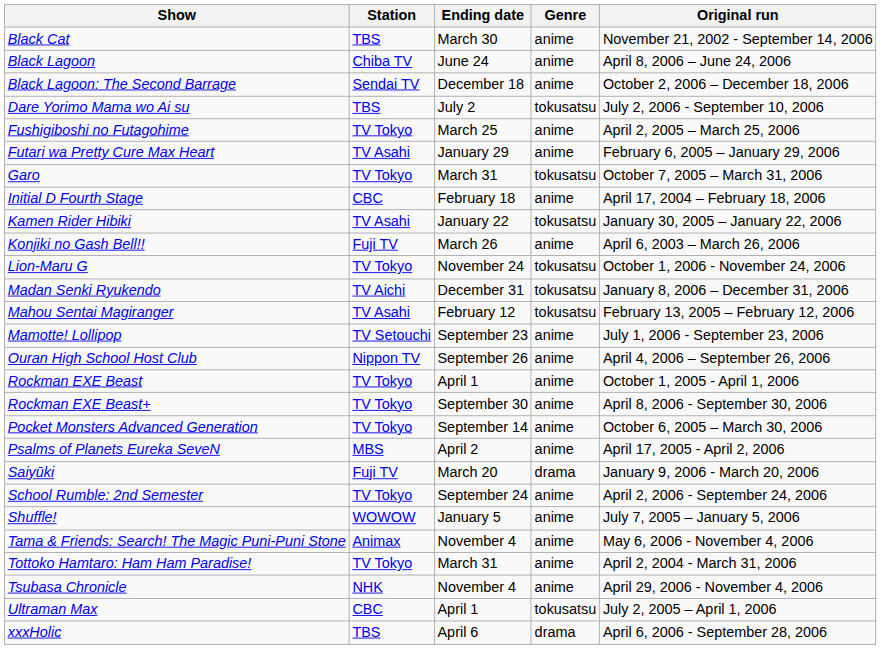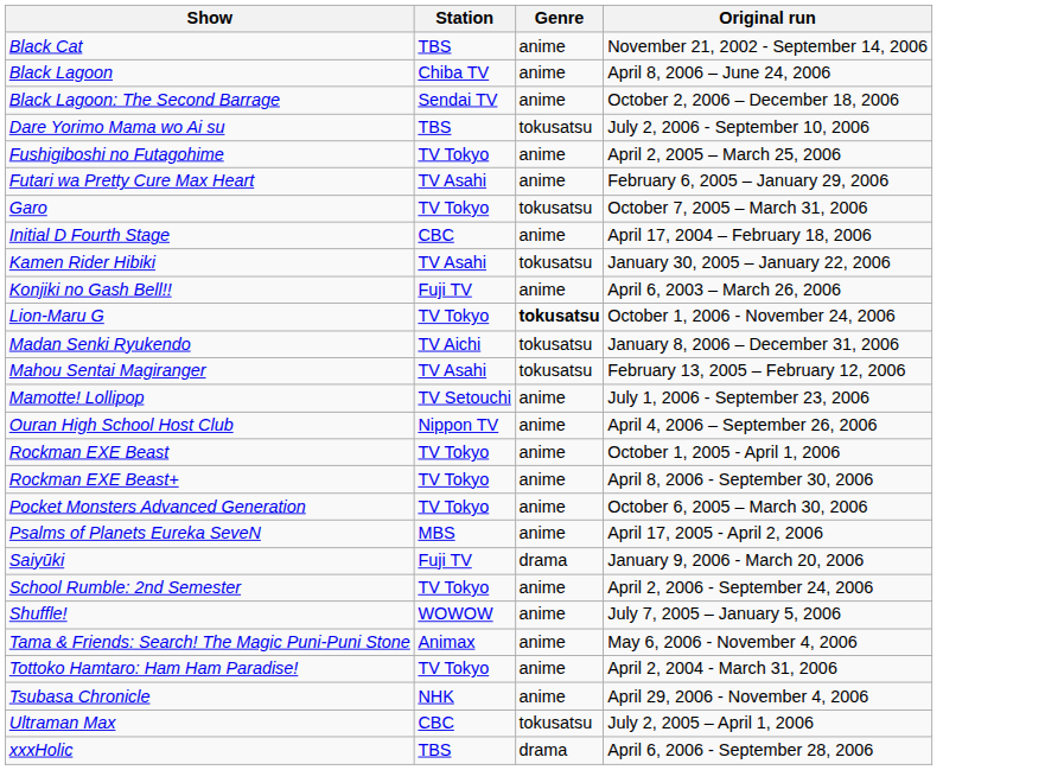- column: Ending date | March 30 | June 24 | December 18 | July 2 | March 25 | January 29 | March 31 | February 18 | January 22 | March 26 | November 24 | December 31 | February 12 | September 23 | September 26 | April 1 | September 30 | September 14 | April 2 | March 20 | September 24 | January 5 | November 4 | March 31 | November 4 | April 1 | April 6
Lion-Maru G | Genre: normal -> bold
